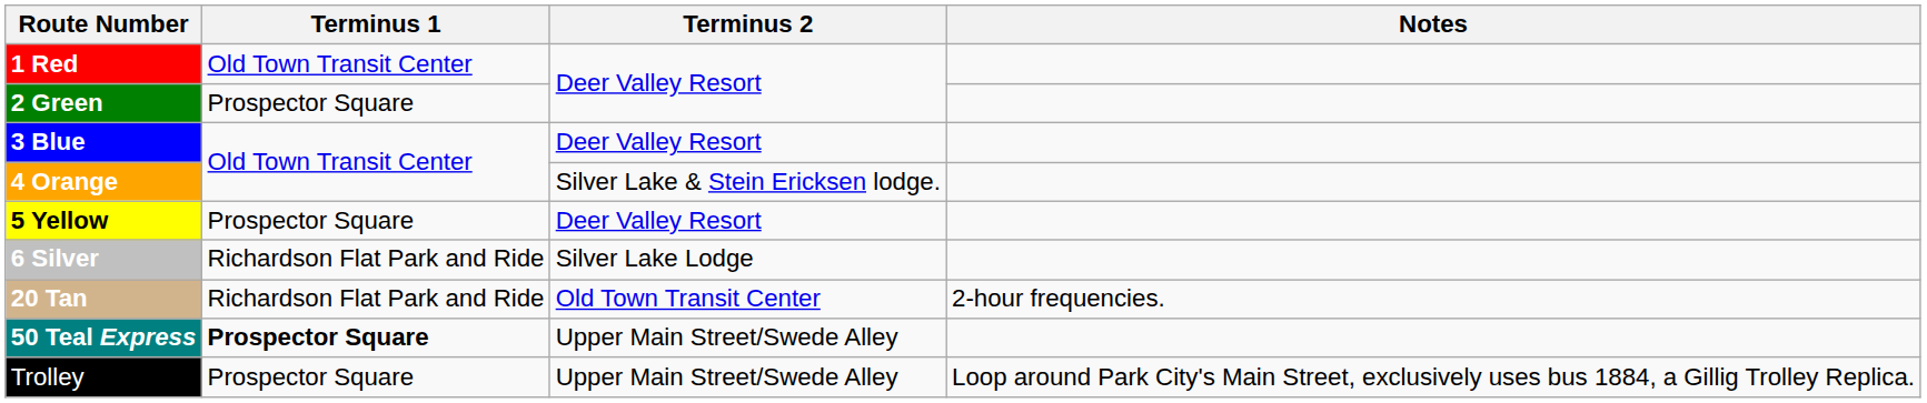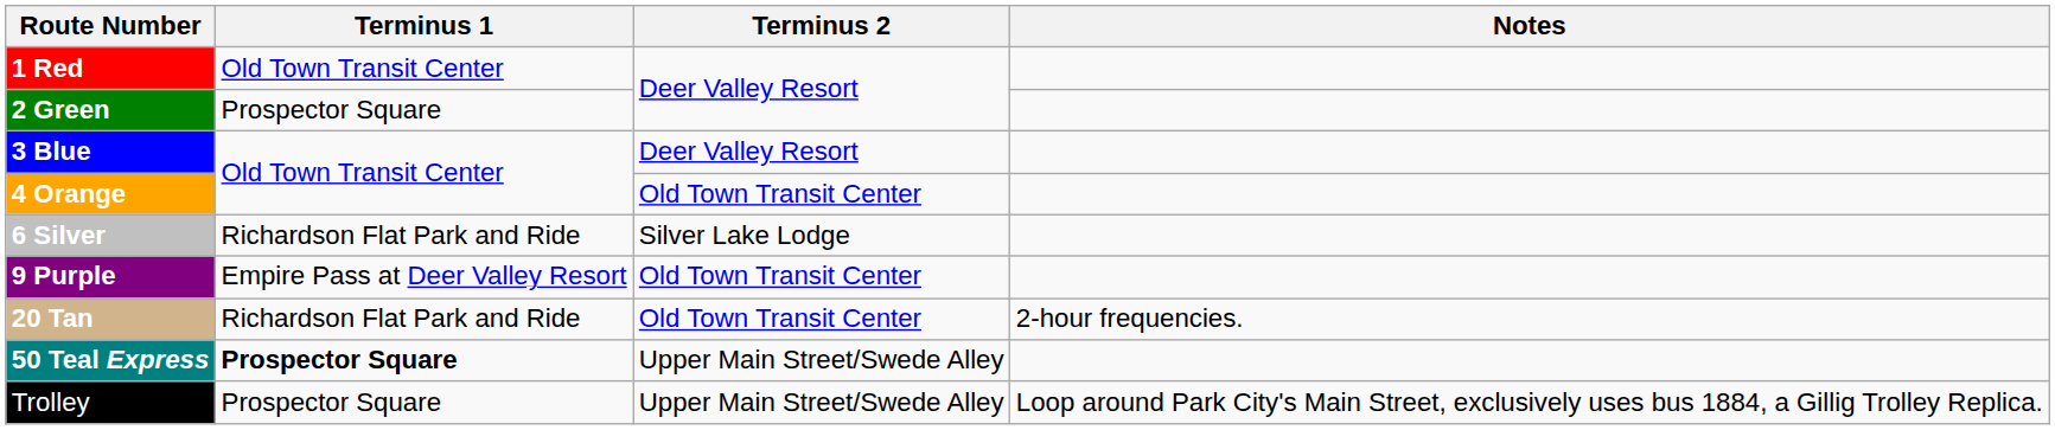4 Orange | Terminus 2: Silver Lake & Stein Ericksen lodge. -> Old Town Transit Center
- row: 5 Yellow | Prospector Square | Deer Valley Resort
+ row: 9 Purple | Empire Pass at Deer Valley Resort | Old Town Transit Center
